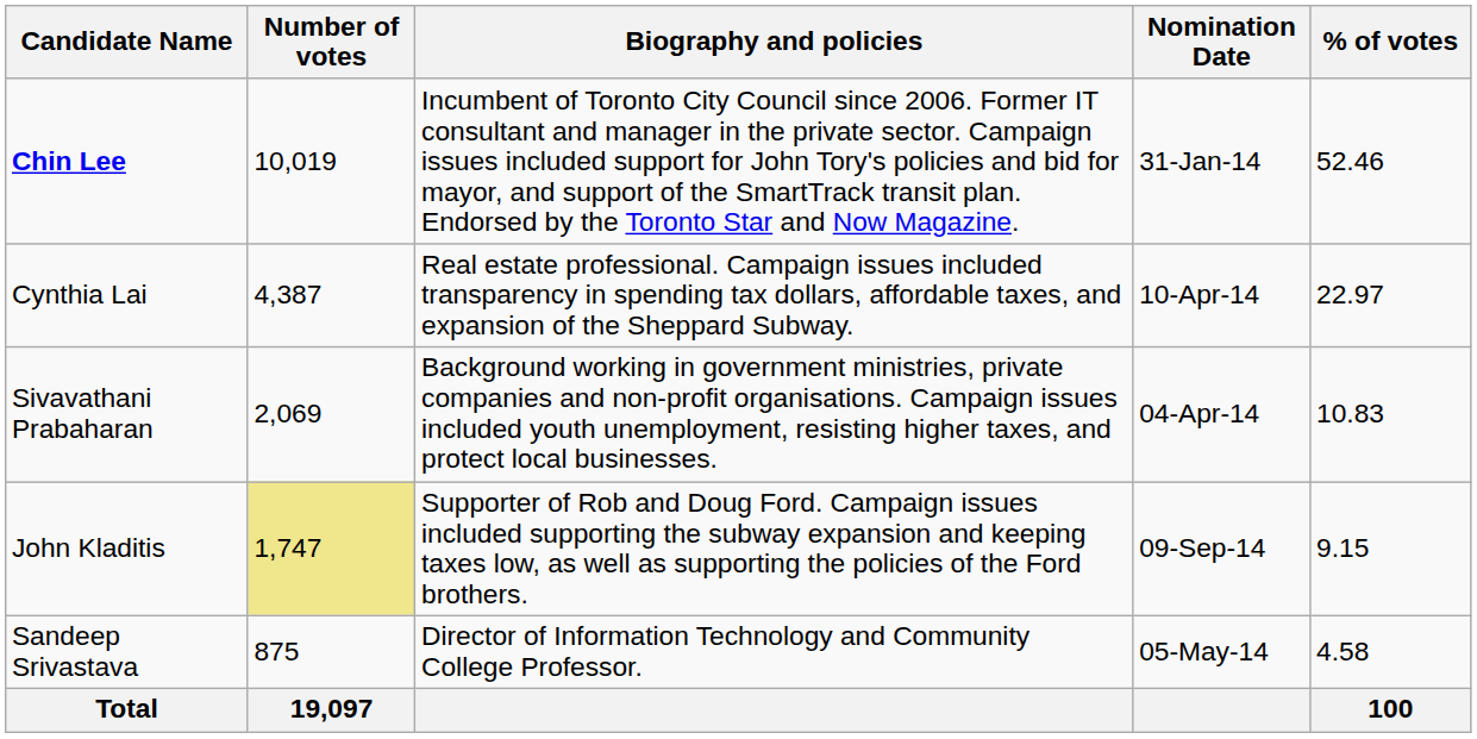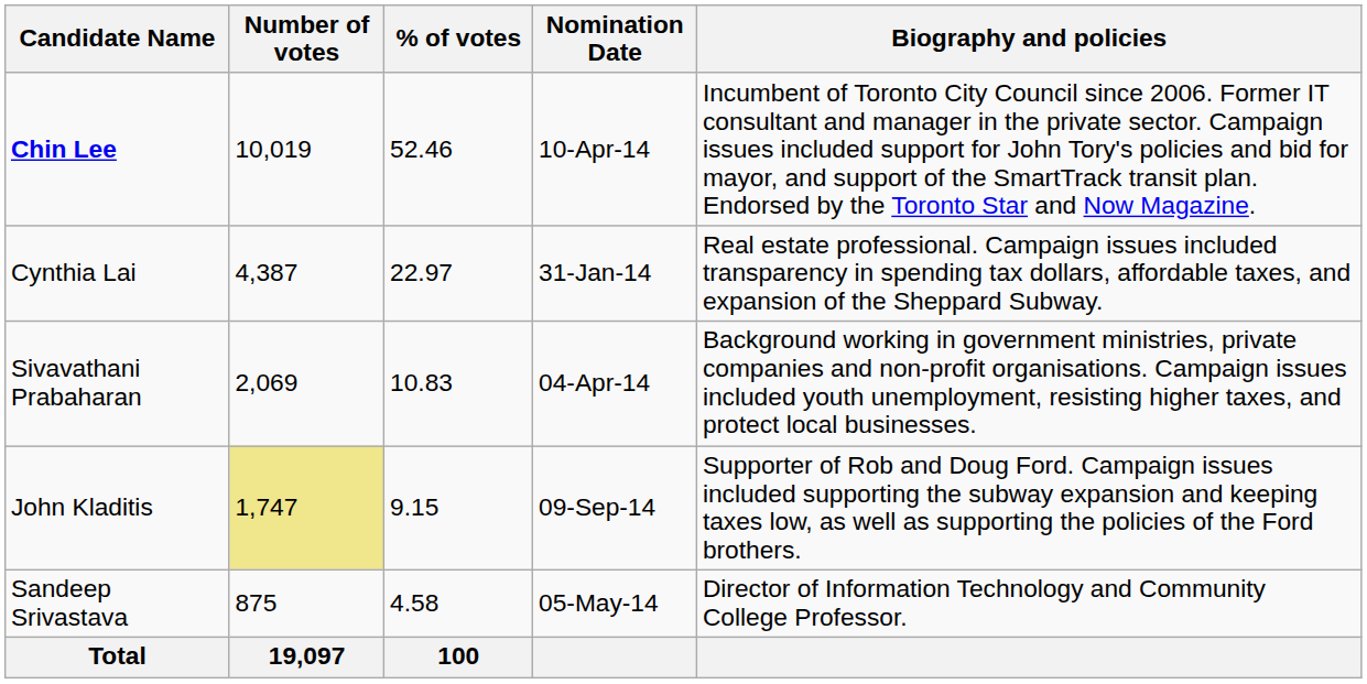columns swapped: % of votes <-> Biography and policies
Chin Lee | Nomination Date: 31-Jan-14 -> 10-Apr-14
Cynthia Lai | Nomination Date: 10-Apr-14 -> 31-Jan-14
